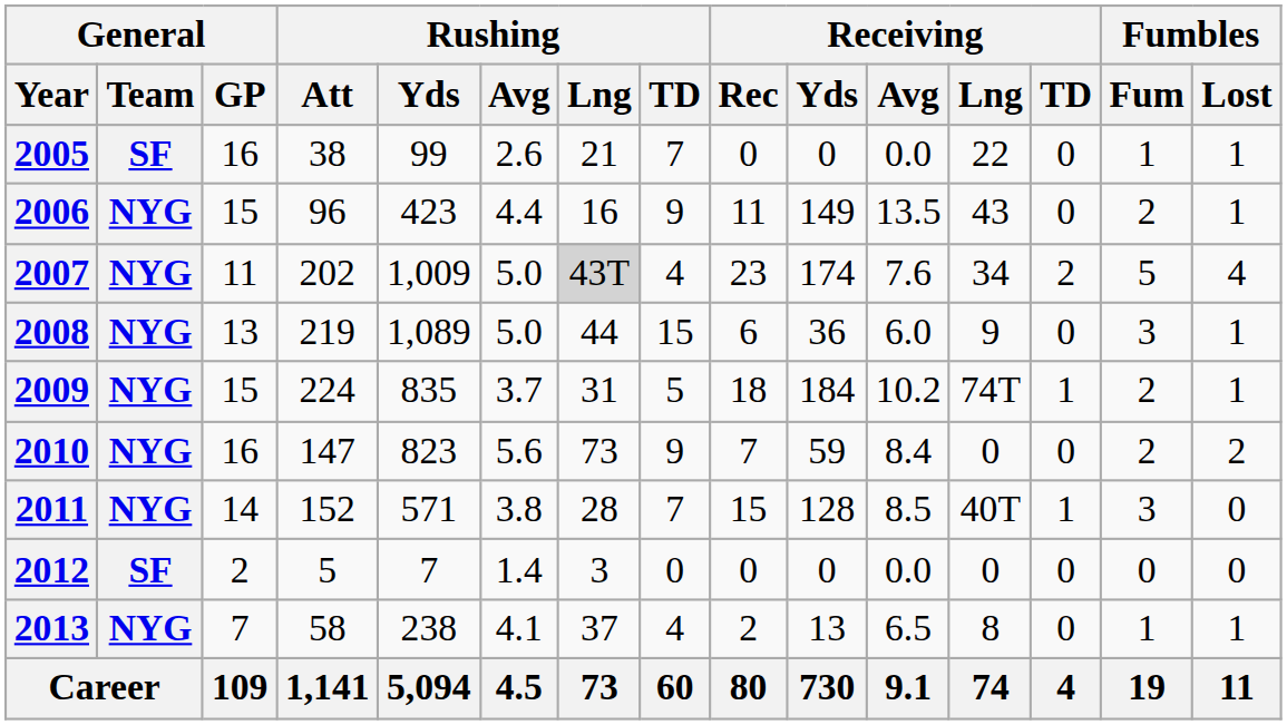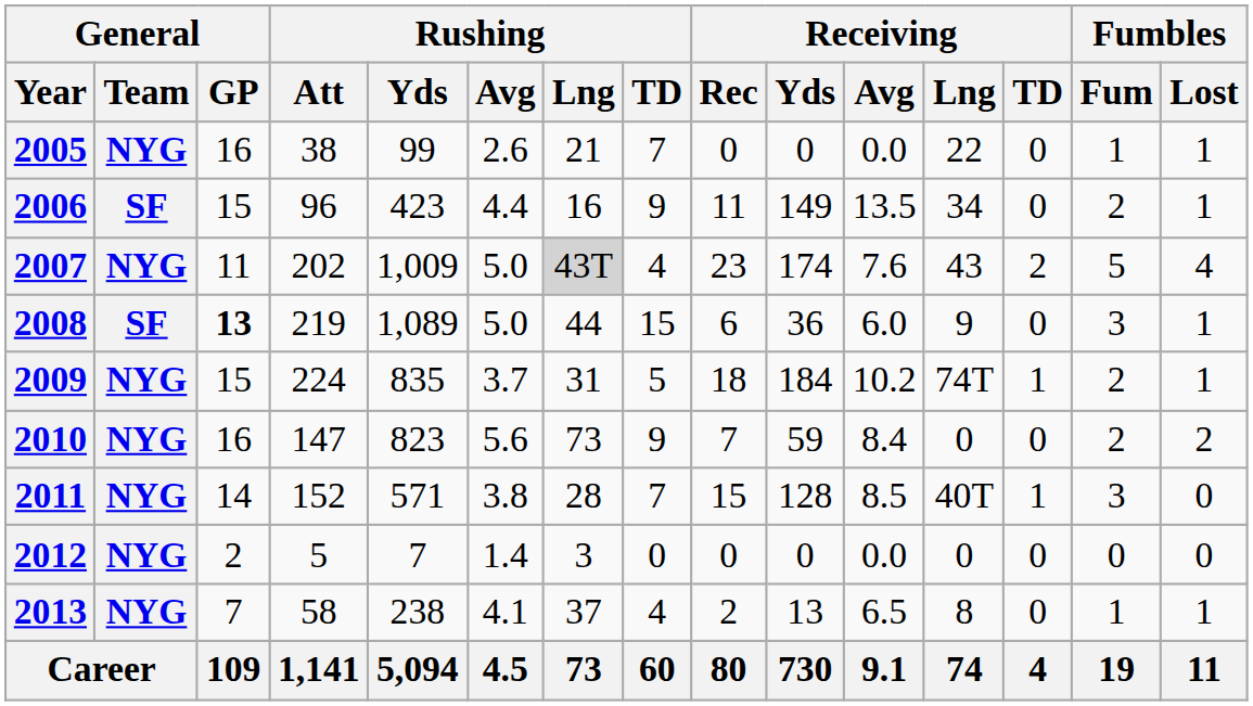2005 | General / Team: SF -> NYG
2006 | General / Team: NYG -> SF
2006 | Receiving / Lng: 43 -> 34
2007 | Receiving / Lng: 34 -> 43
2008 | General / Team: NYG -> SF
2008 | General / GP: normal -> bold
2012 | General / Team: SF -> NYG
